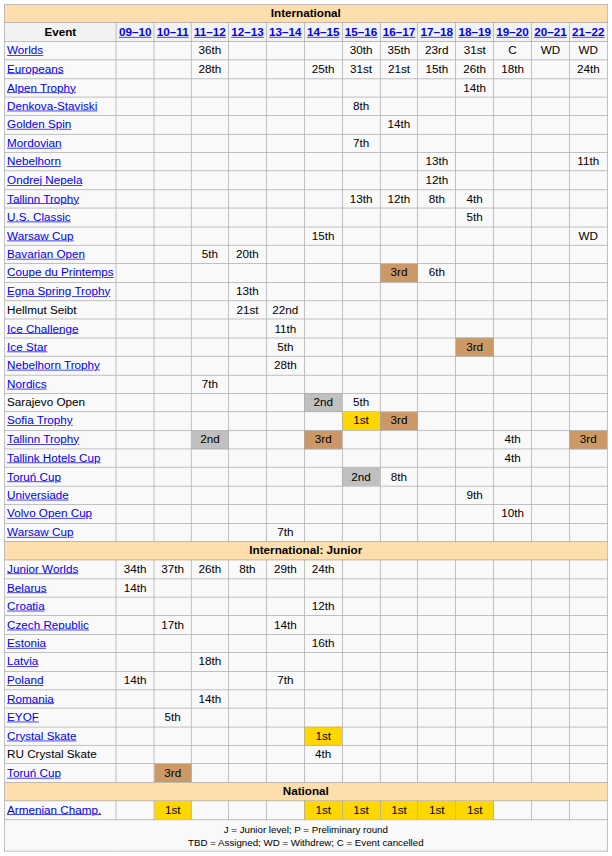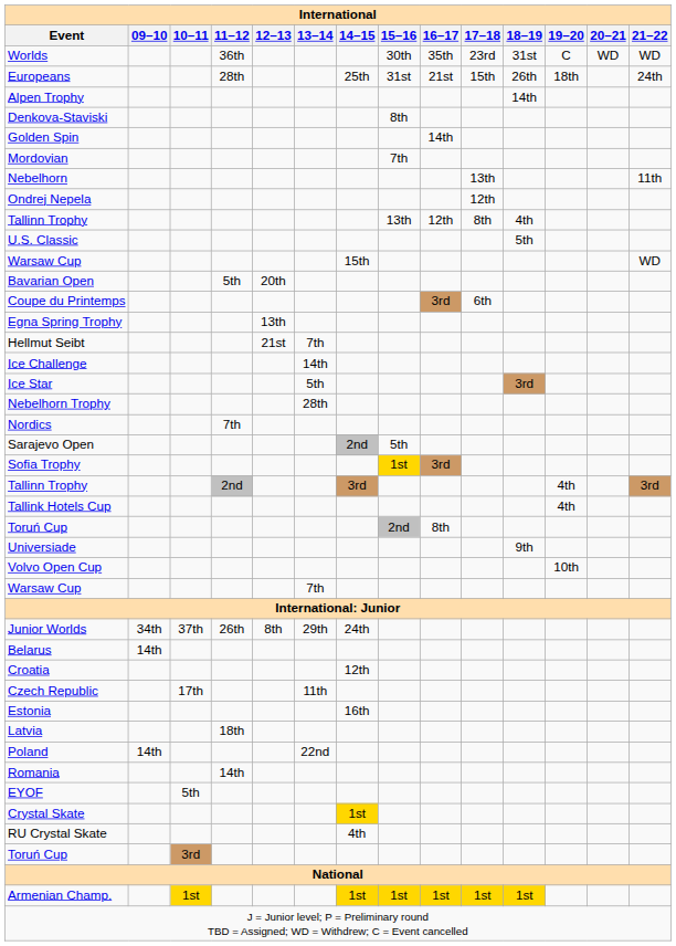Hellmut Seibt | 13–14: 22nd -> 7th
Ice Challenge | 13–14: 11th -> 14th
Czech Republic | 13–14: 14th -> 11th
Poland | 13–14: 7th -> 22nd
